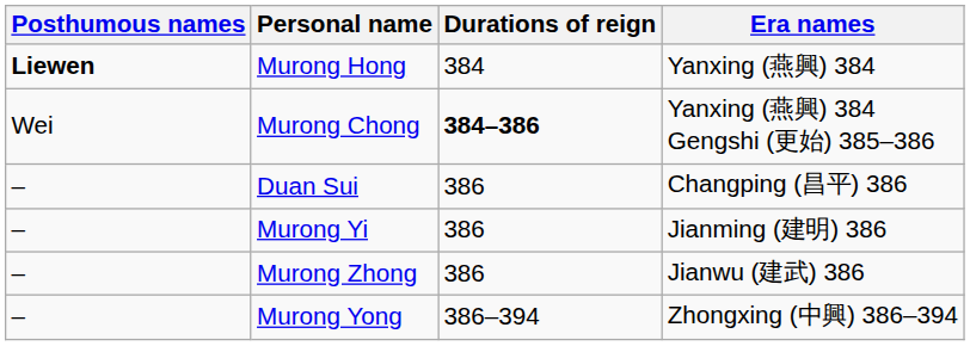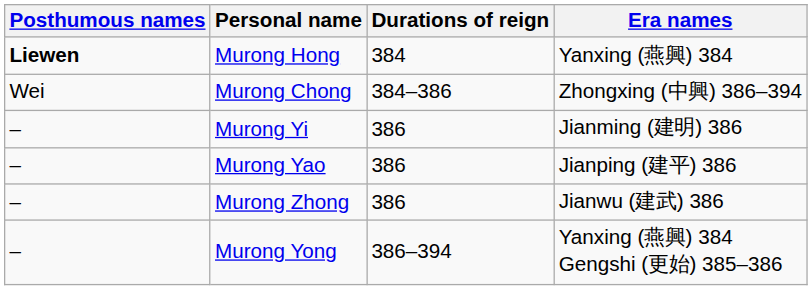Murong Chong | Durations of reign: bold -> normal
Murong Chong | Era names: Yanxing (燕興) 384 Gengshi (更始) 385–386 -> Zhongxing (中興) 386–394
- row: – | Duan Sui | 386 | Changping (昌平) 386
+ row: – | Murong Yao | 386 | Jianping (建平) 386
Murong Yong | Era names: Zhongxing (中興) 386–394 -> Yanxing (燕興) 384 Gengshi (更始) 385–386
